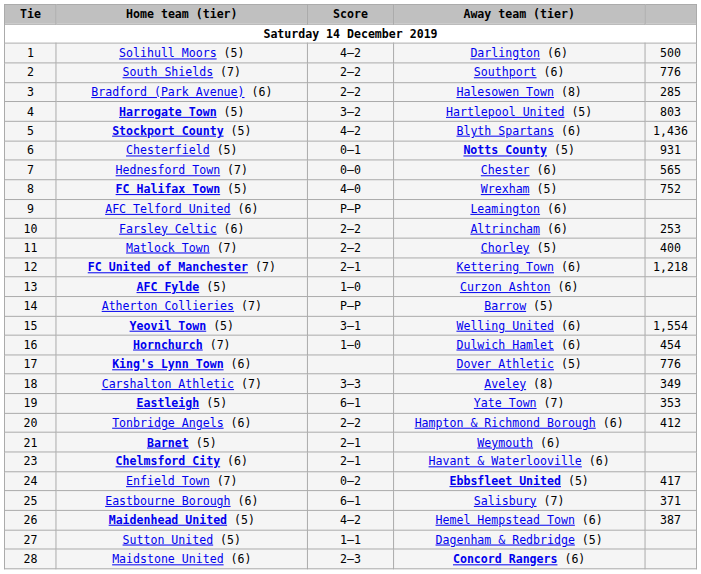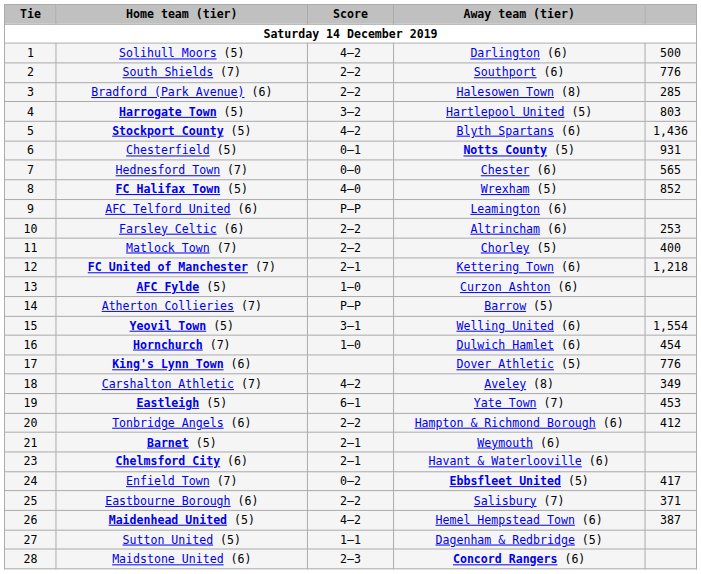FC Halifax Town (5) | column 5: 752 -> 852
Carshalton Athletic (7) | Score: 3–3 -> 4–2
Eastleigh (5) | column 5: 353 -> 453
Eastbourne Borough (6) | Score: 6–1 -> 2–2
